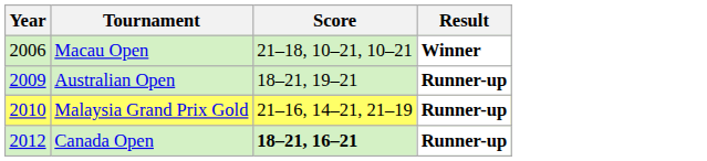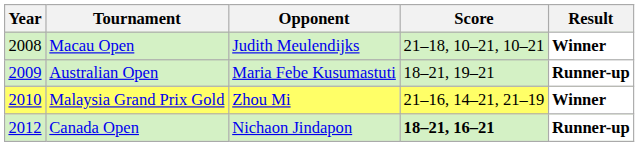+ column: Opponent | Judith Meulendijks | Maria Febe Kusumastuti | Zhou Mi | Nichaon Jindapon
Macau Open | Year: 2006 -> 2008
Malaysia Grand Prix Gold | Result: Runner-up -> Winner
